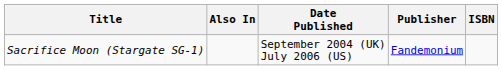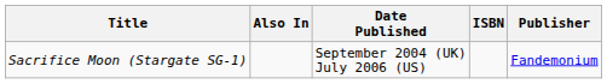columns swapped: Publisher <-> ISBN
